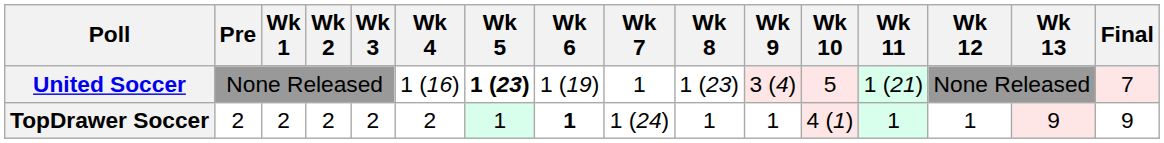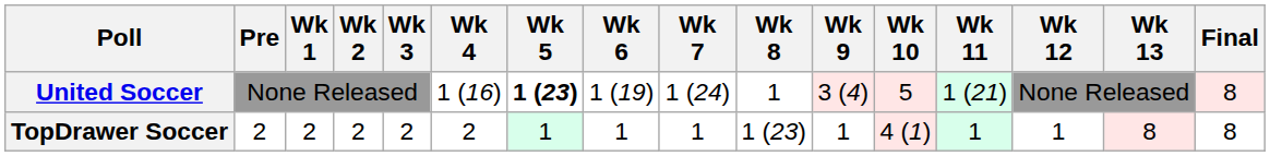United Soccer | Wk 7: 1 -> 1 (24)
United Soccer | Wk 8: 1 (23) -> 1
United Soccer | Final: 7 -> 8
TopDrawer Soccer | Wk 6: bold -> normal
TopDrawer Soccer | Wk 7: 1 (24) -> 1
TopDrawer Soccer | Wk 8: 1 -> 1 (23)
TopDrawer Soccer | Wk 13: 9 -> 8
TopDrawer Soccer | Final: 9 -> 8
